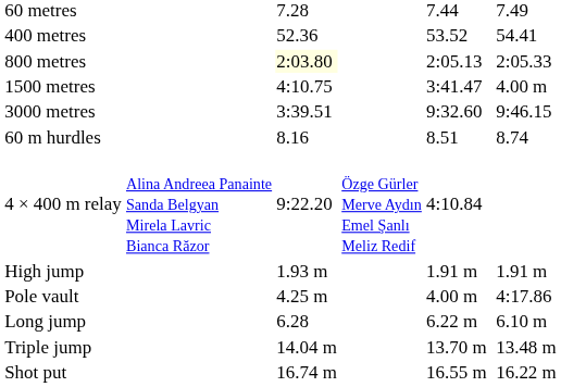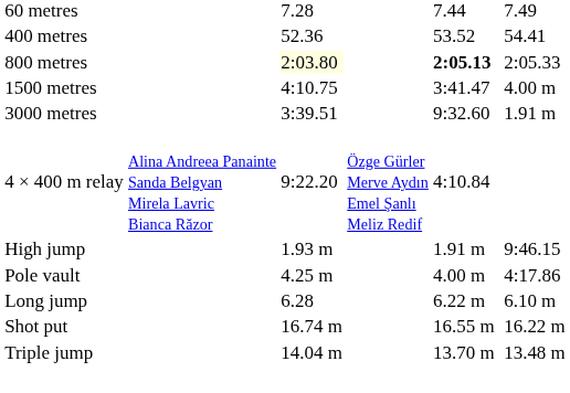800 metres | column 5: normal -> bold
3000 metres | column 7: 9:46.15 -> 1.91 m
- row: 60 m hurdles | 8.16 | 8.51 | 8.74
High jump | column 7: 1.91 m -> 9:46.15
rows swapped: Triple jump <-> Shot put
